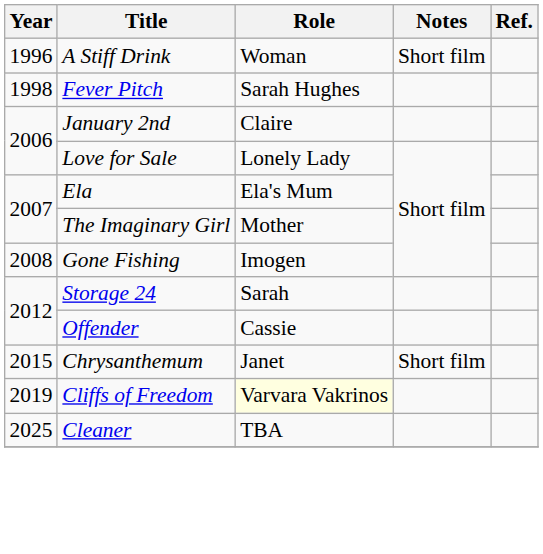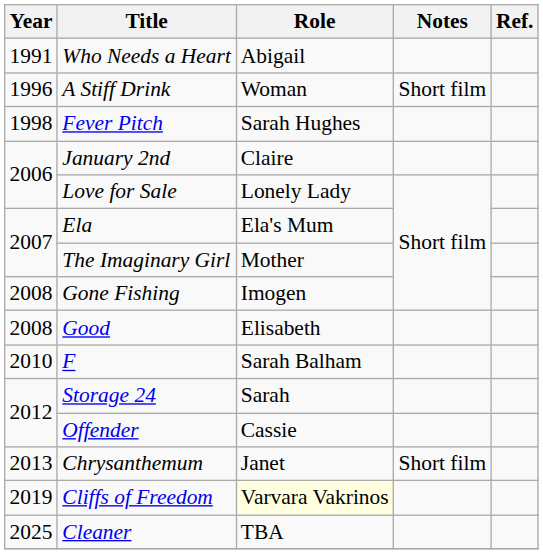+ row: 1991 | Who Needs a Heart | Abigail
+ row: 2008 | Good | Elisabeth
+ row: 2010 | F | Sarah Balham
Chrysanthemum | Year: 2015 -> 2013
